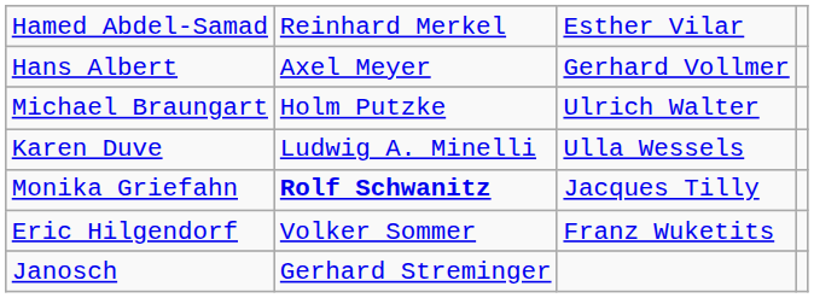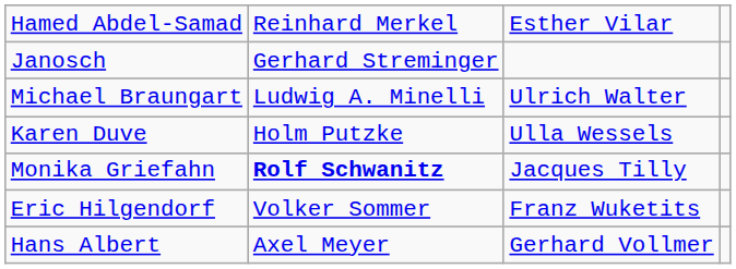rows swapped: Hans Albert <-> Janosch
Michael Braungart | column 2: Holm Putzke -> Ludwig A. Minelli
Karen Duve | column 2: Ludwig A. Minelli -> Holm Putzke
